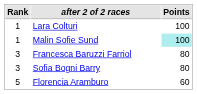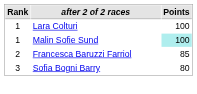Francesca Baruzzi Farriol | Rank: 3 -> 2
Francesca Baruzzi Farriol | Points: 80 -> 85
- row: 5 | Florencia Aramburo | 60
